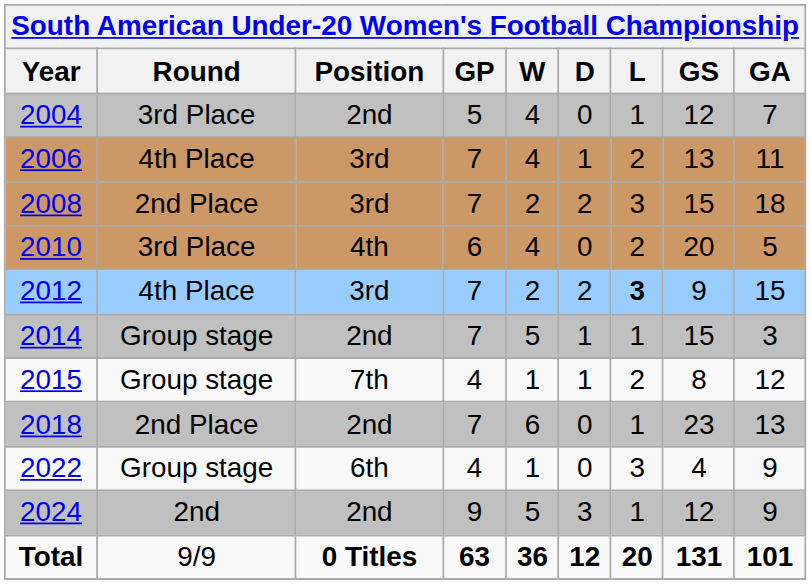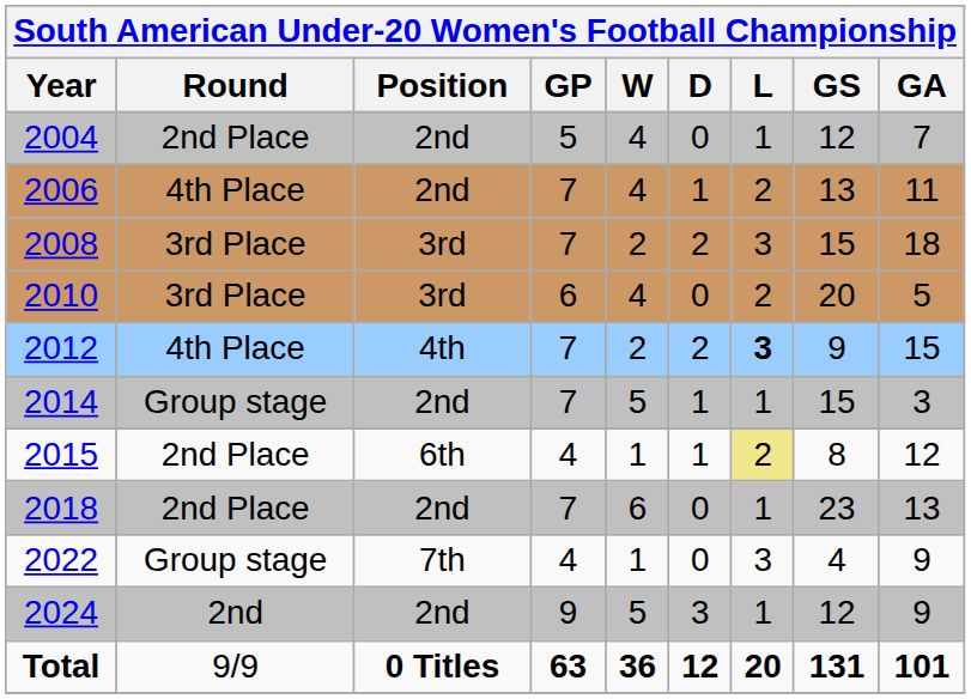2004 | Round: 3rd Place -> 2nd Place
2006 | Position: 3rd -> 2nd
2008 | Round: 2nd Place -> 3rd Place
2010 | Position: 4th -> 3rd
2012 | Position: 3rd -> 4th
2015 | Round: Group stage -> 2nd Place
2015 | Position: 7th -> 6th
2015 | L: no background -> khaki background
2022 | Position: 6th -> 7th
